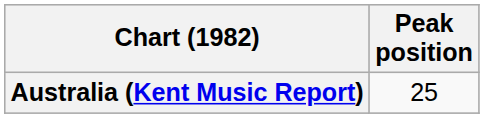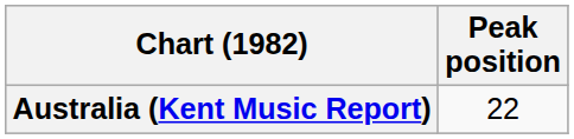Australia (Kent Music Report) | Peak position: 25 -> 22
